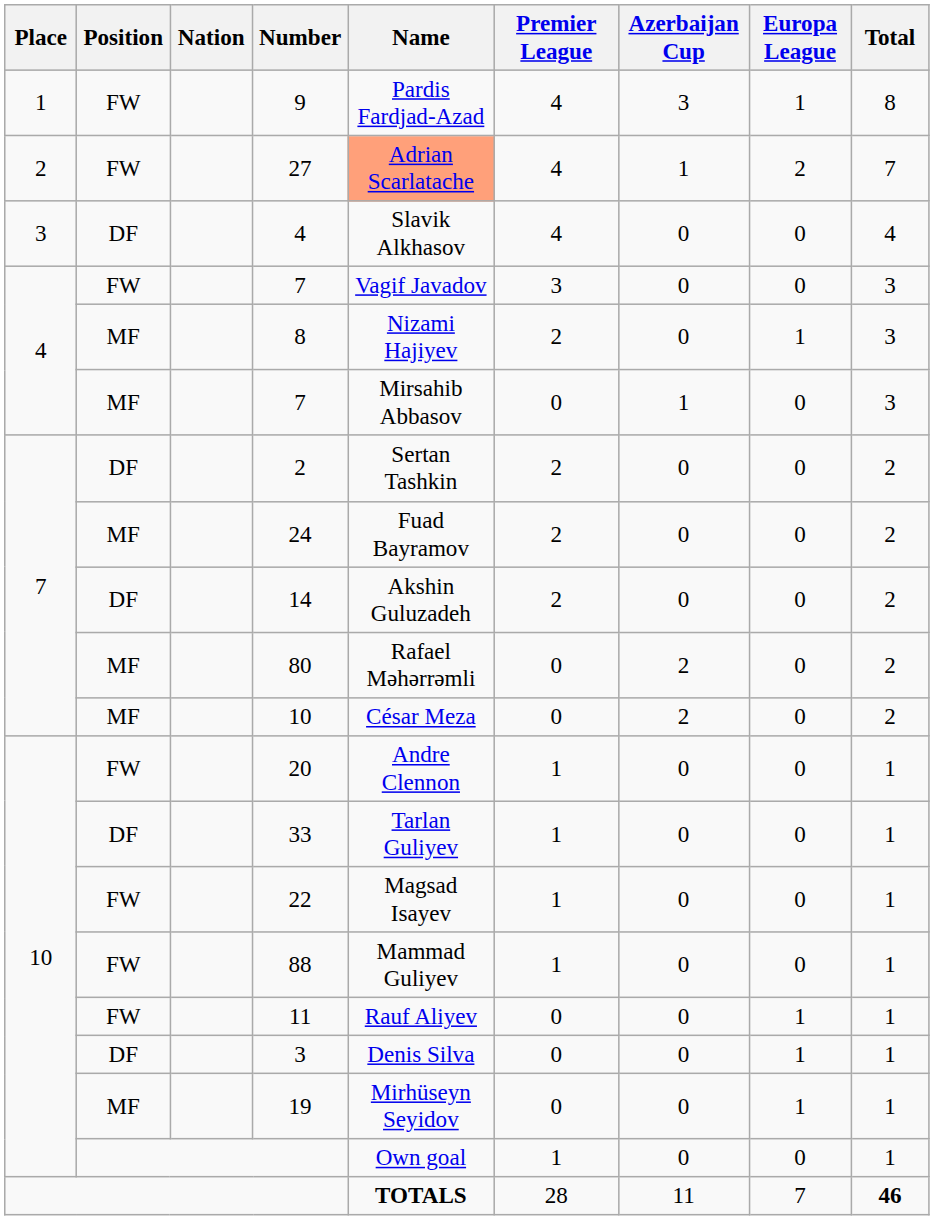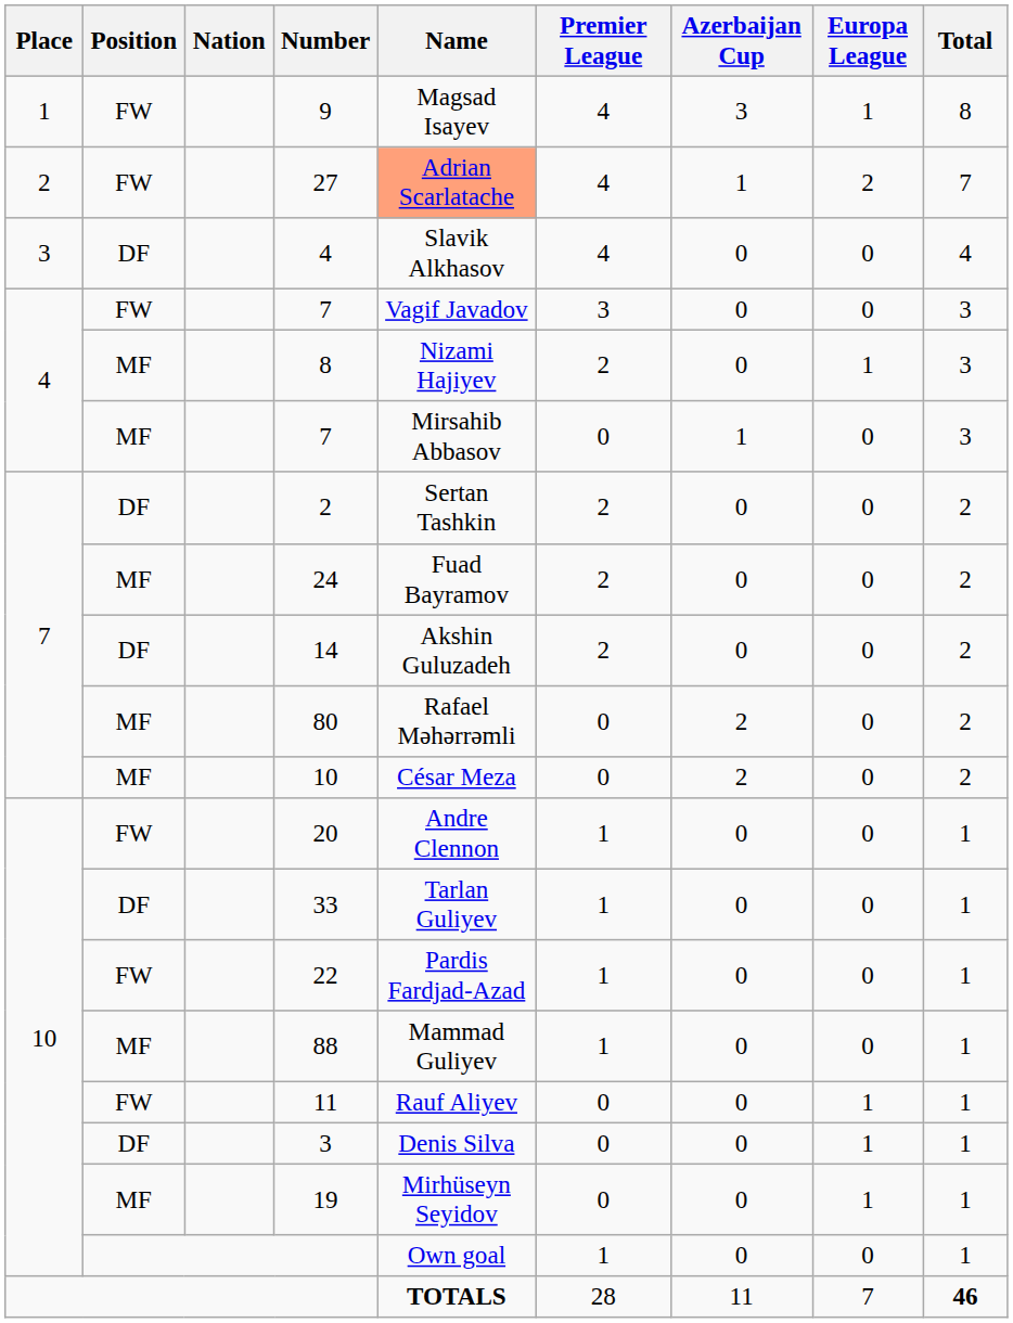9 | Name: Pardis Fardjad-Azad -> Magsad Isayev
22 | Name: Magsad Isayev -> Pardis Fardjad-Azad
88 | Position: FW -> MF
